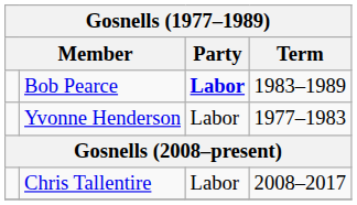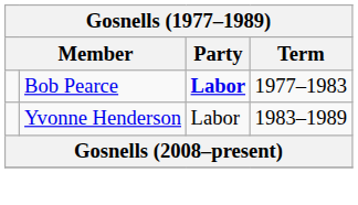Bob Pearce | Term: 1983–1989 -> 1977–1983
Yvonne Henderson | Term: 1977–1983 -> 1983–1989
- row: Chris Tallentire | Labor | 2008–2017
